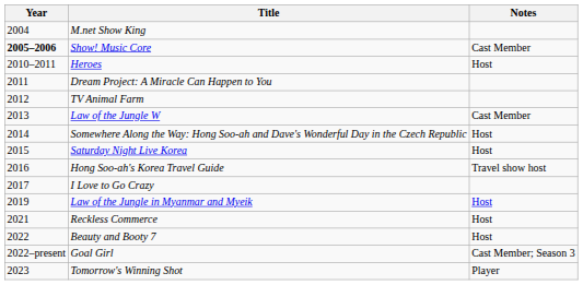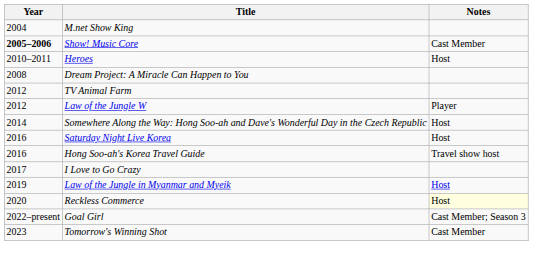Dream Project: A Miracle Can Happen to You | Year: 2011 -> 2008
Law of the Jungle W | Year: 2013 -> 2012
Law of the Jungle W | Notes: Cast Member -> Player
Saturday Night Live Korea | Year: 2015 -> 2016
Reckless Commerce | Year: 2021 -> 2020
Reckless Commerce | Notes: no background -> lightyellow background
- row: 2022 | Beauty and Booty 7 | Host
Tomorrow's Winning Shot | Notes: Player -> Cast Member
